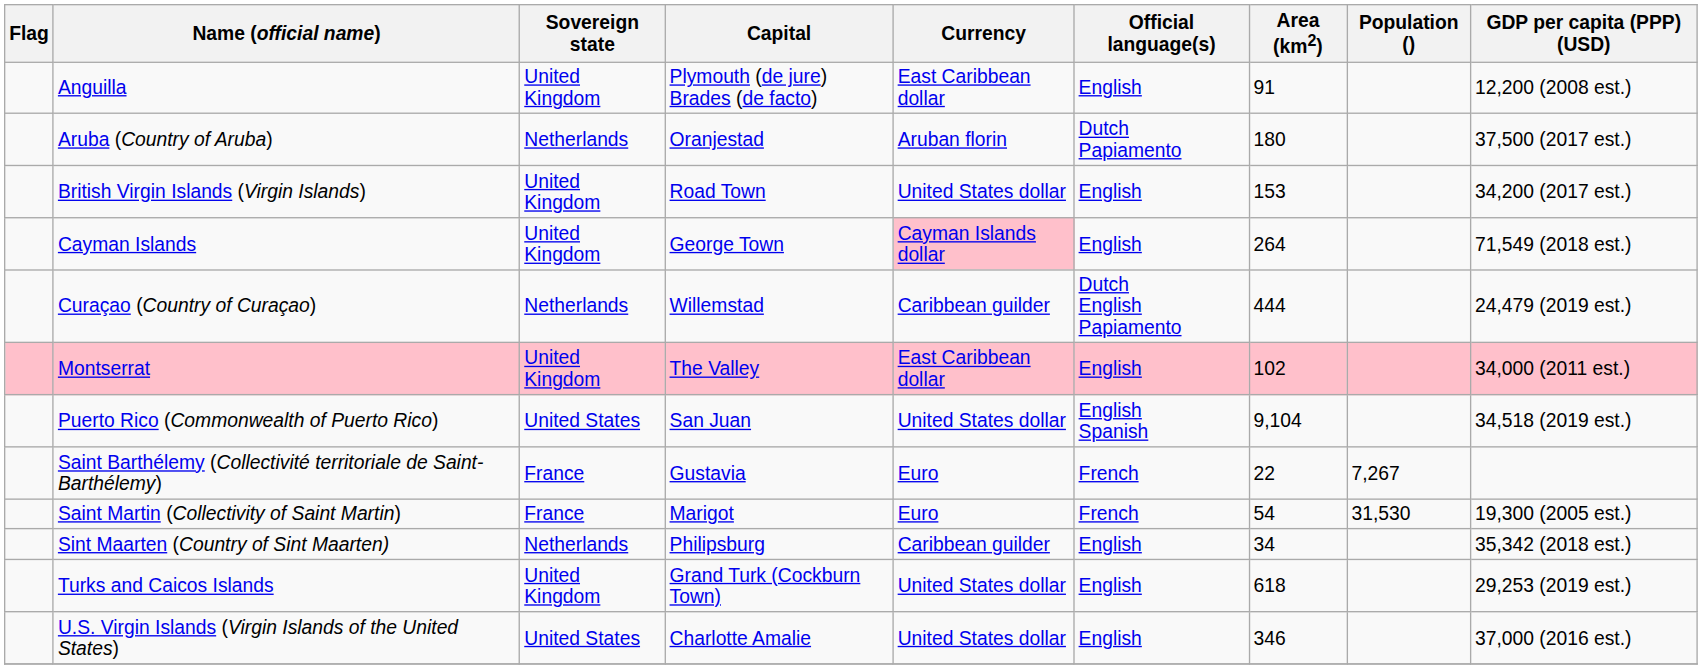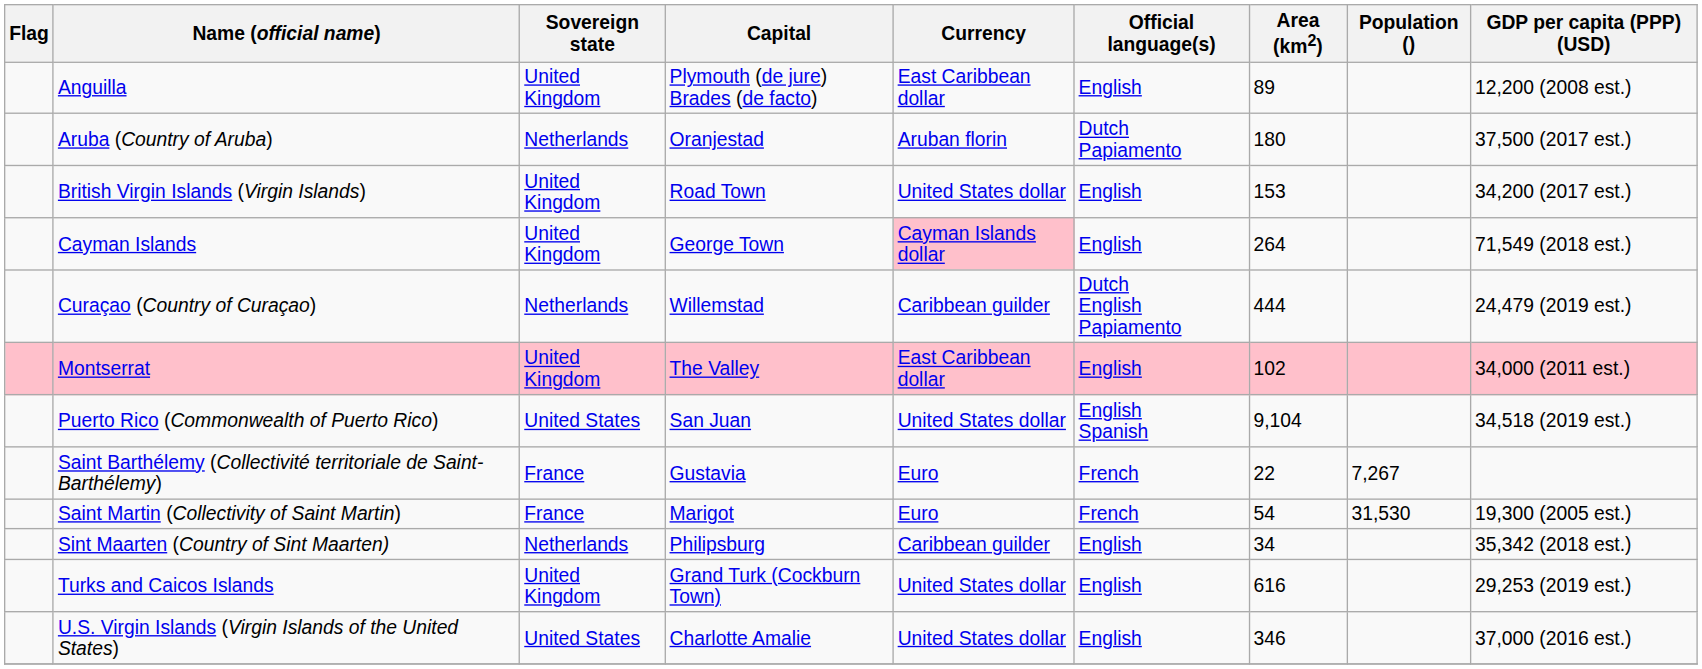Anguilla | Area (km2): 91 -> 89
Turks and Caicos Islands | Area (km2): 618 -> 616
